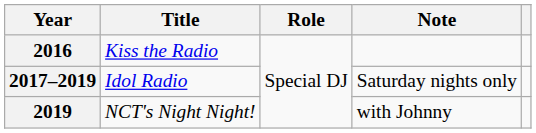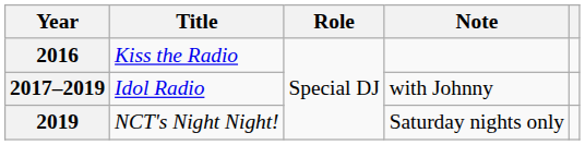2017–2019 | Note: Saturday nights only -> with Johnny
2019 | Note: with Johnny -> Saturday nights only
